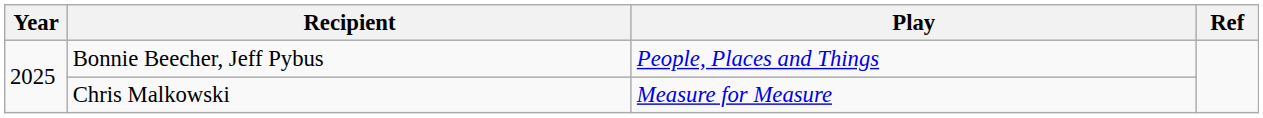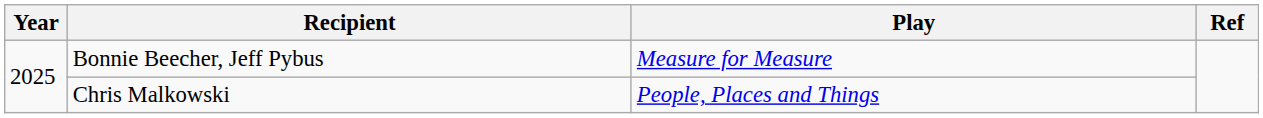Bonnie Beecher, Jeff Pybus | Play: People, Places and Things -> Measure for Measure
Chris Malkowski | Play: Measure for Measure -> People, Places and Things
